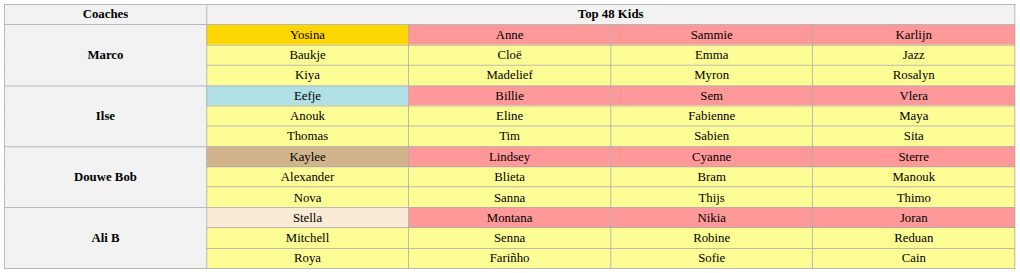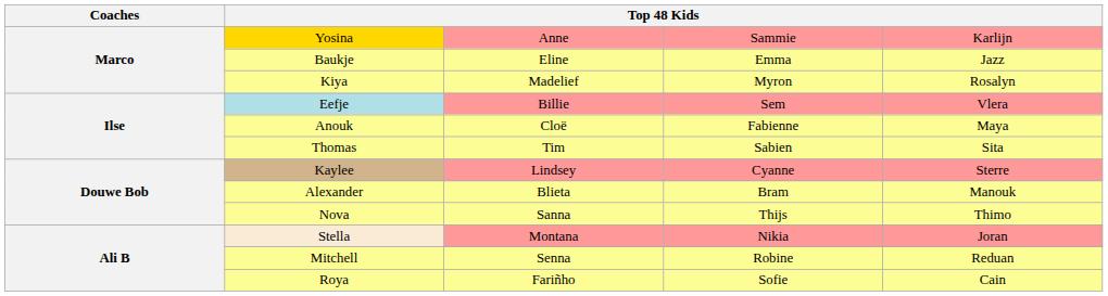Baukje | column 3: Cloë -> Eline
Anouk | column 3: Eline -> Cloë
